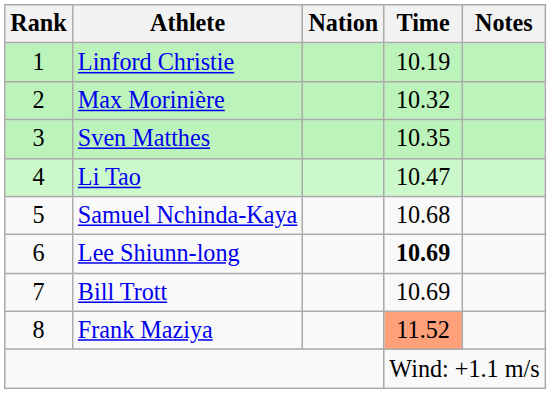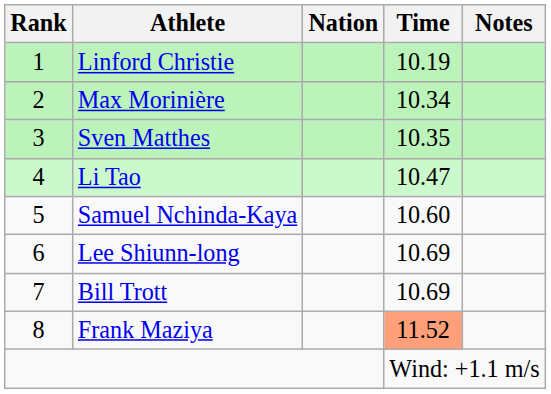Max Morinière | Time: 10.32 -> 10.34
Samuel Nchinda-Kaya | Time: 10.68 -> 10.60
Lee Shiunn-long | Time: bold -> normal
